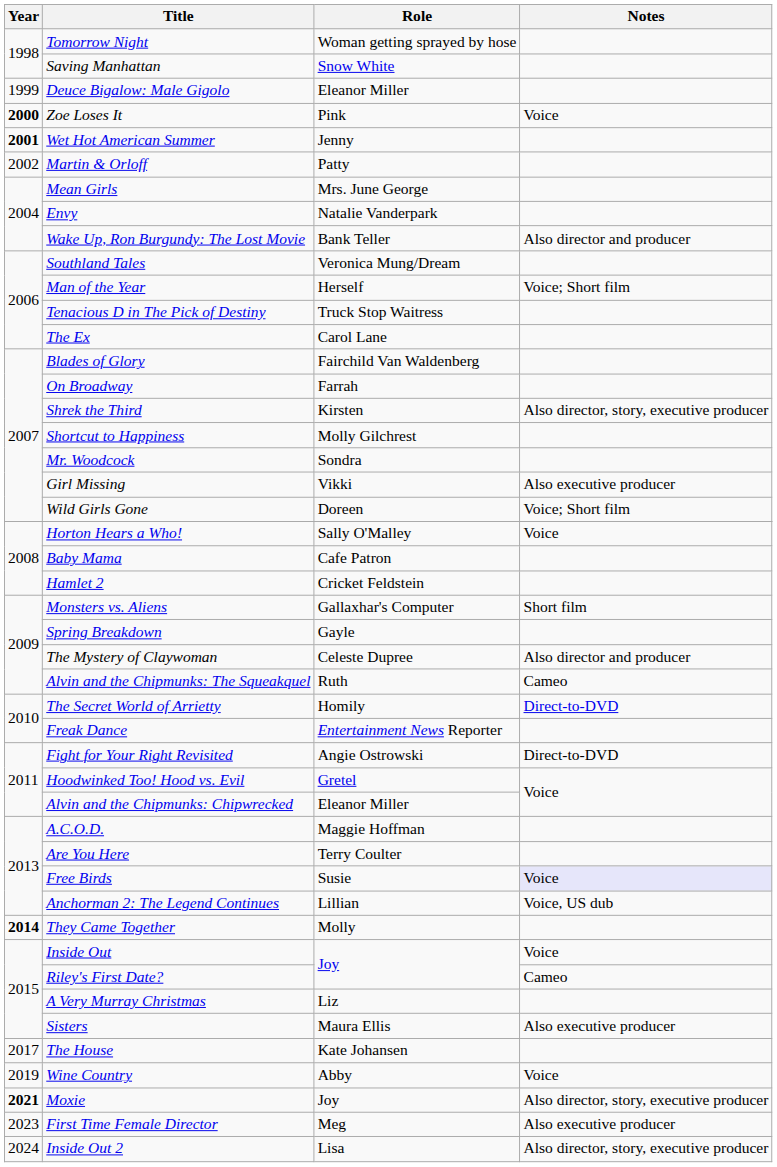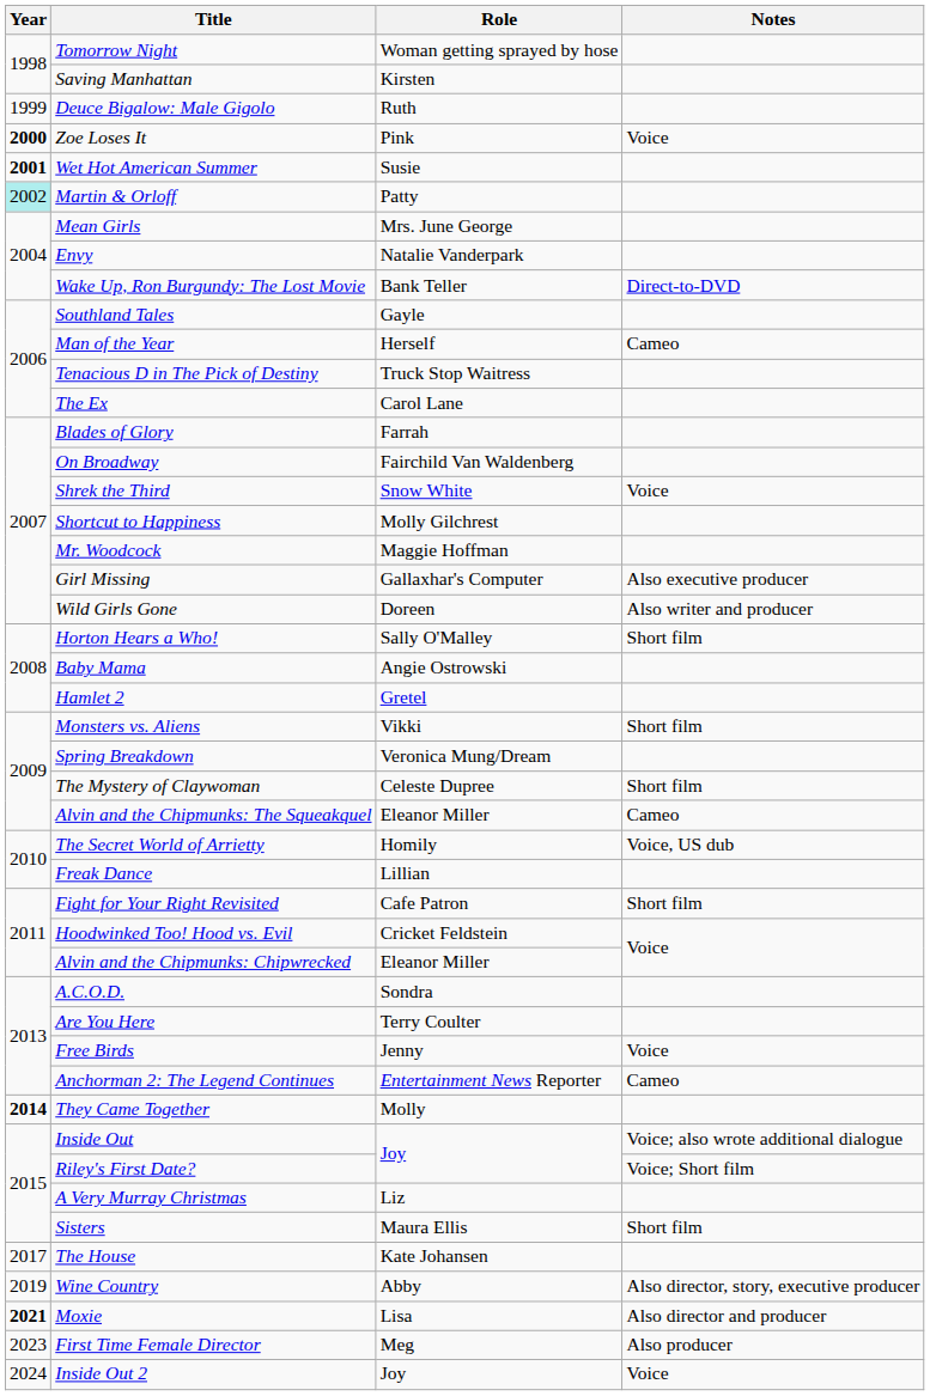Saving Manhattan | Role: Snow White -> Kirsten
Deuce Bigalow: Male Gigolo | Role: Eleanor Miller -> Ruth
Wet Hot American Summer | Role: Jenny -> Susie
Martin & Orloff | Year: no background -> paleturquoise background
Wake Up, Ron Burgundy: The Lost Movie | Notes: Also director and producer -> Direct-to-DVD
Southland Tales | Role: Veronica Mung/Dream -> Gayle
Man of the Year | Notes: Voice; Short film -> Cameo
Blades of Glory | Role: Fairchild Van Waldenberg -> Farrah
On Broadway | Role: Farrah -> Fairchild Van Waldenberg
Shrek the Third | Role: Kirsten -> Snow White
Shrek the Third | Notes: Also director, story, executive producer -> Voice
Mr. Woodcock | Role: Sondra -> Maggie Hoffman
Girl Missing | Role: Vikki -> Gallaxhar's Computer
Wild Girls Gone | Notes: Voice; Short film -> Also writer and producer
Horton Hears a Who! | Notes: Voice -> Short film
Baby Mama | Role: Cafe Patron -> Angie Ostrowski
Hamlet 2 | Role: Cricket Feldstein -> Gretel
Monsters vs. Aliens | Role: Gallaxhar's Computer -> Vikki
Spring Breakdown | Role: Gayle -> Veronica Mung/Dream
The Mystery of Claywoman | Notes: Also director and producer -> Short film
Alvin and the Chipmunks: The Squeakquel | Role: Ruth -> Eleanor Miller
The Secret World of Arrietty | Notes: Direct-to-DVD -> Voice, US dub
Freak Dance | Role: Entertainment News Reporter -> Lillian
Fight for Your Right Revisited | Role: Angie Ostrowski -> Cafe Patron
Fight for Your Right Revisited | Notes: Direct-to-DVD -> Short film
Hoodwinked Too! Hood vs. Evil | Role: Gretel -> Cricket Feldstein
A.C.O.D. | Role: Maggie Hoffman -> Sondra
Free Birds | Role: Susie -> Jenny
Free Birds | Notes: lavender background -> no background
Anchorman 2: The Legend Continues | Role: Lillian -> Entertainment News Reporter
Anchorman 2: The Legend Continues | Notes: Voice, US dub -> Cameo
Inside Out | Notes: Voice -> Voice; also wrote additional dialogue
Riley's First Date? | Notes: Cameo -> Voice; Short film
Sisters | Notes: Also executive producer -> Short film
Wine Country | Notes: Voice -> Also director, story, executive producer
Moxie | Role: Joy -> Lisa
Moxie | Notes: Also director, story, executive producer -> Also director and producer
First Time Female Director | Notes: Also executive producer -> Also producer
Inside Out 2 | Role: Lisa -> Joy
Inside Out 2 | Notes: Also director, story, executive producer -> Voice
